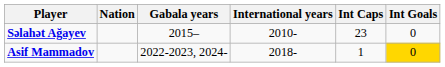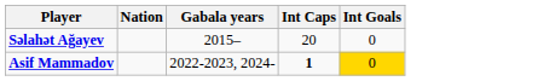- column: International years | 2010- | 2018-
Səlahət Ağayev | Int Caps: 23 -> 20
Asif Mammadov | Int Caps: normal -> bold
